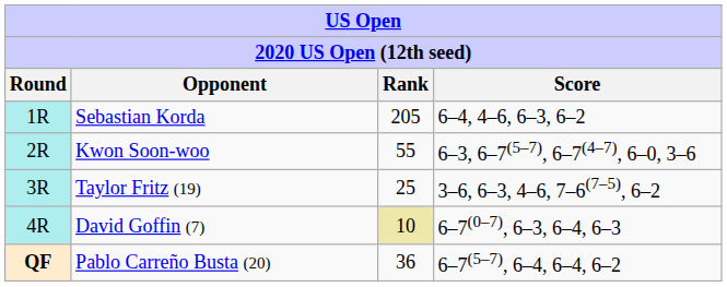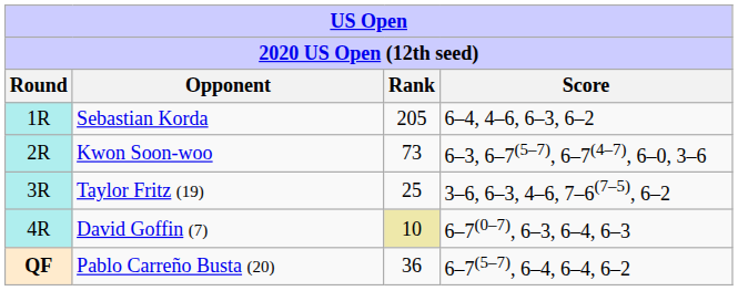Kwon Soon-woo | Rank: 55 -> 73
